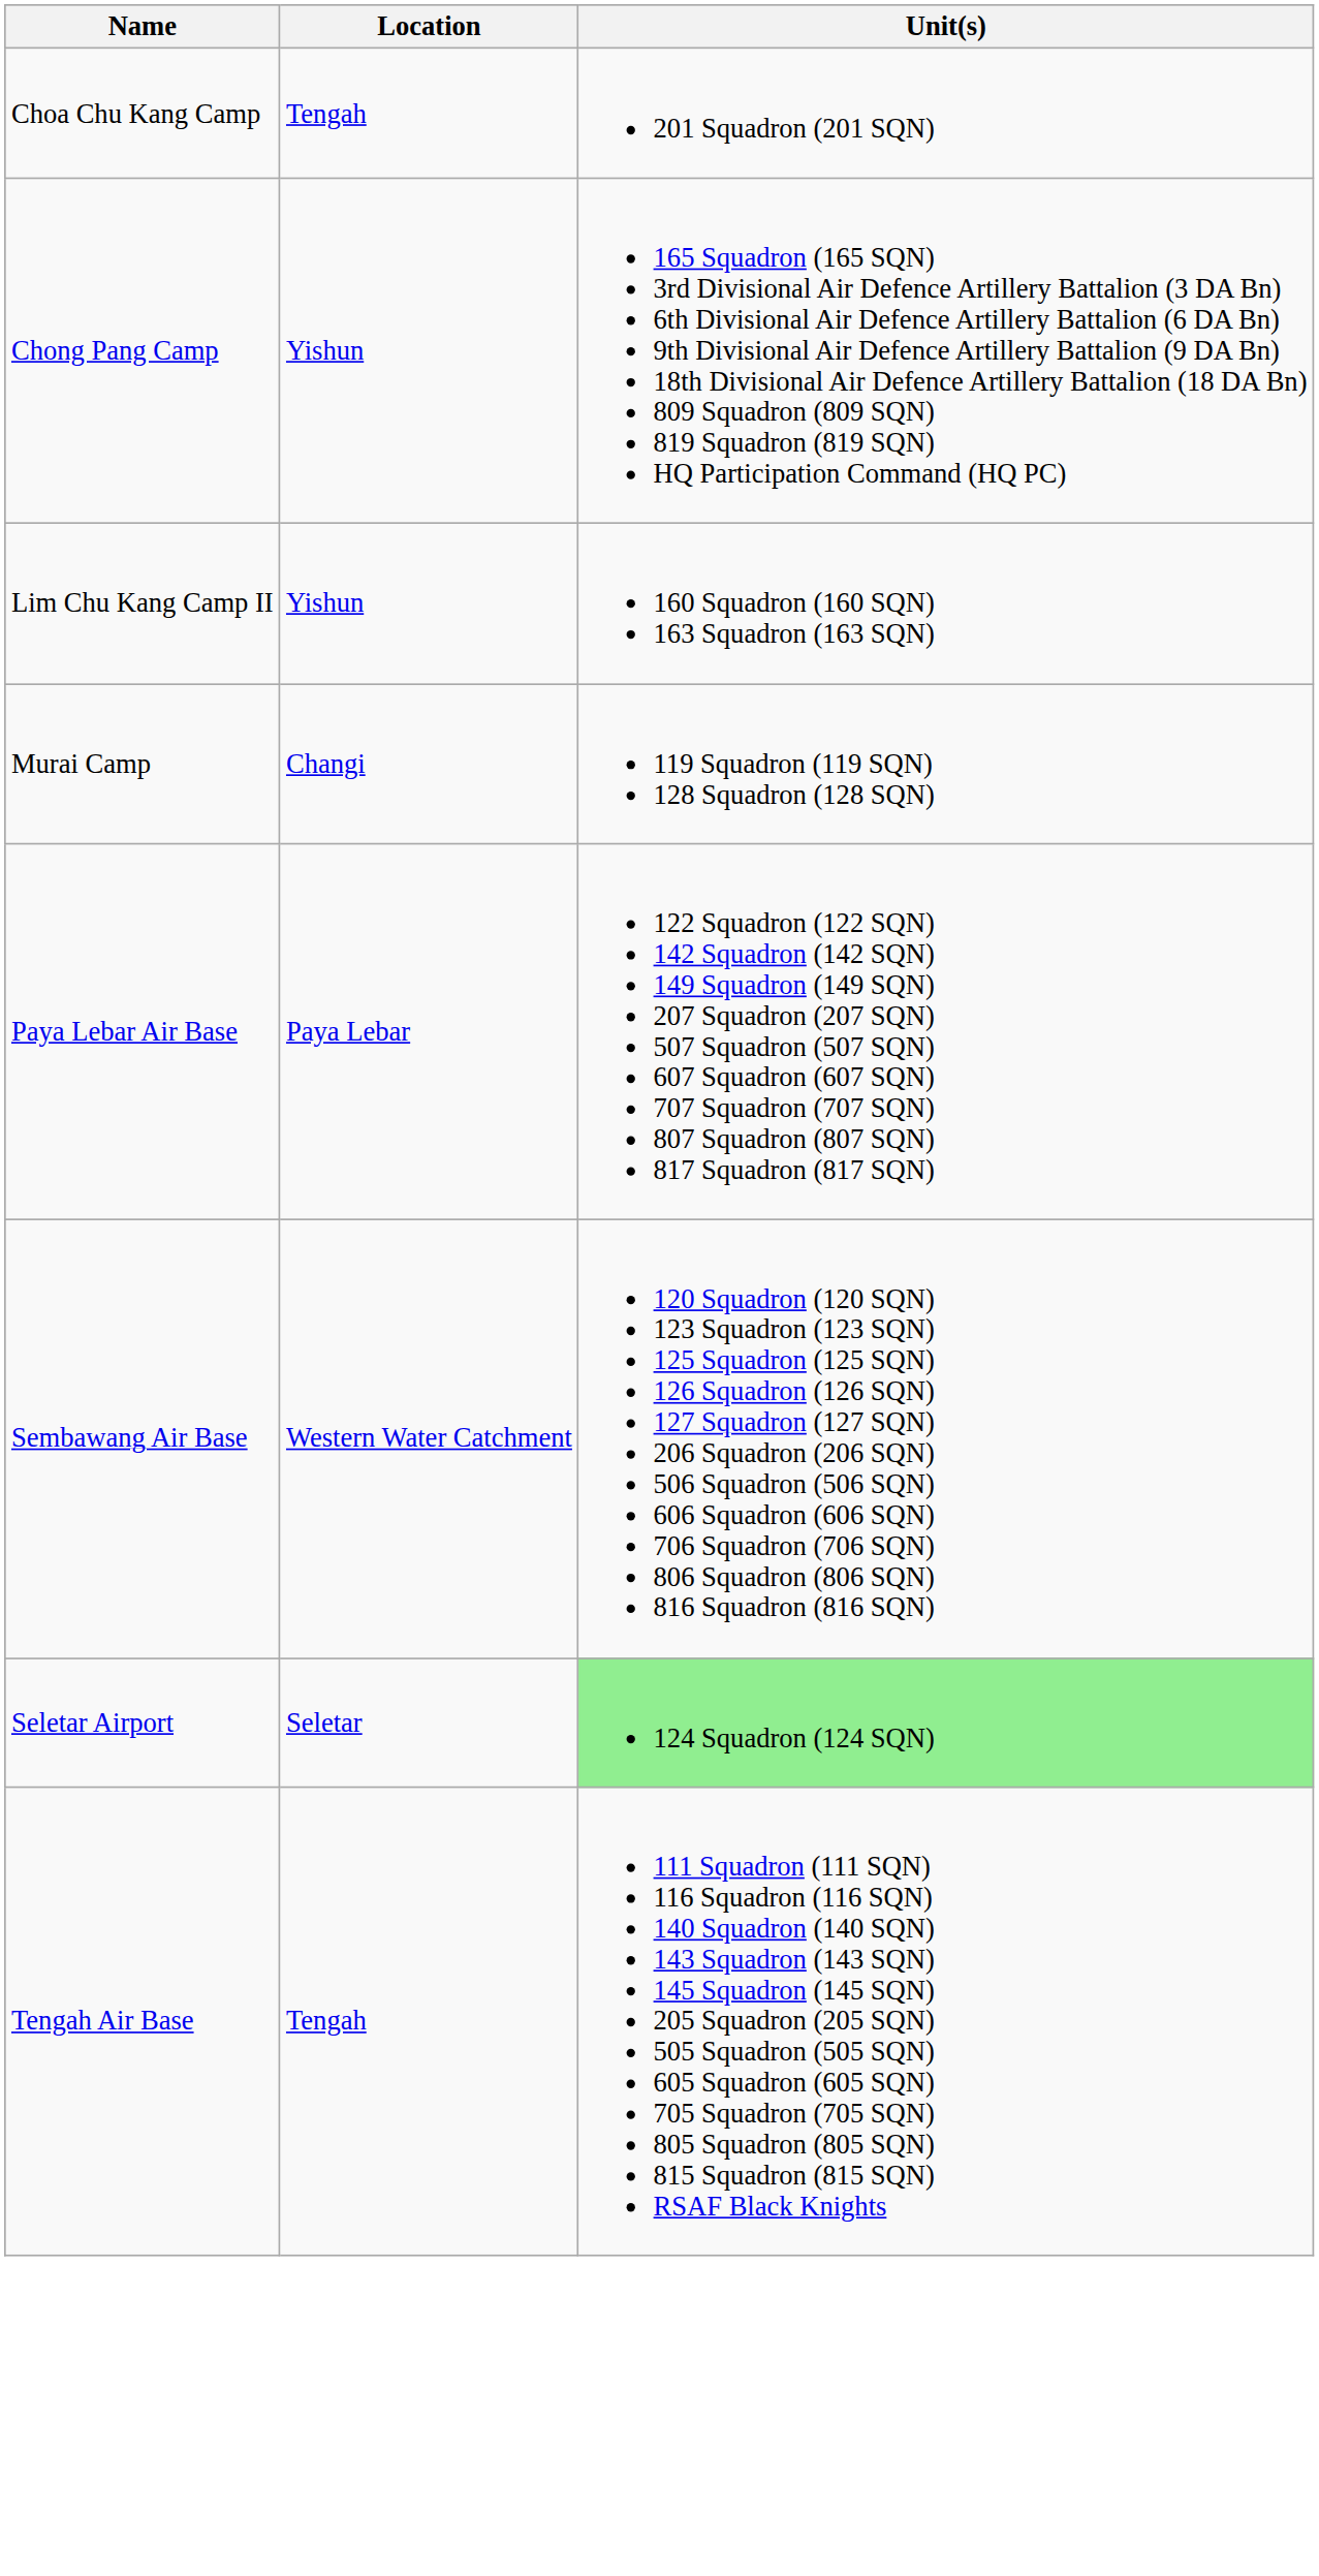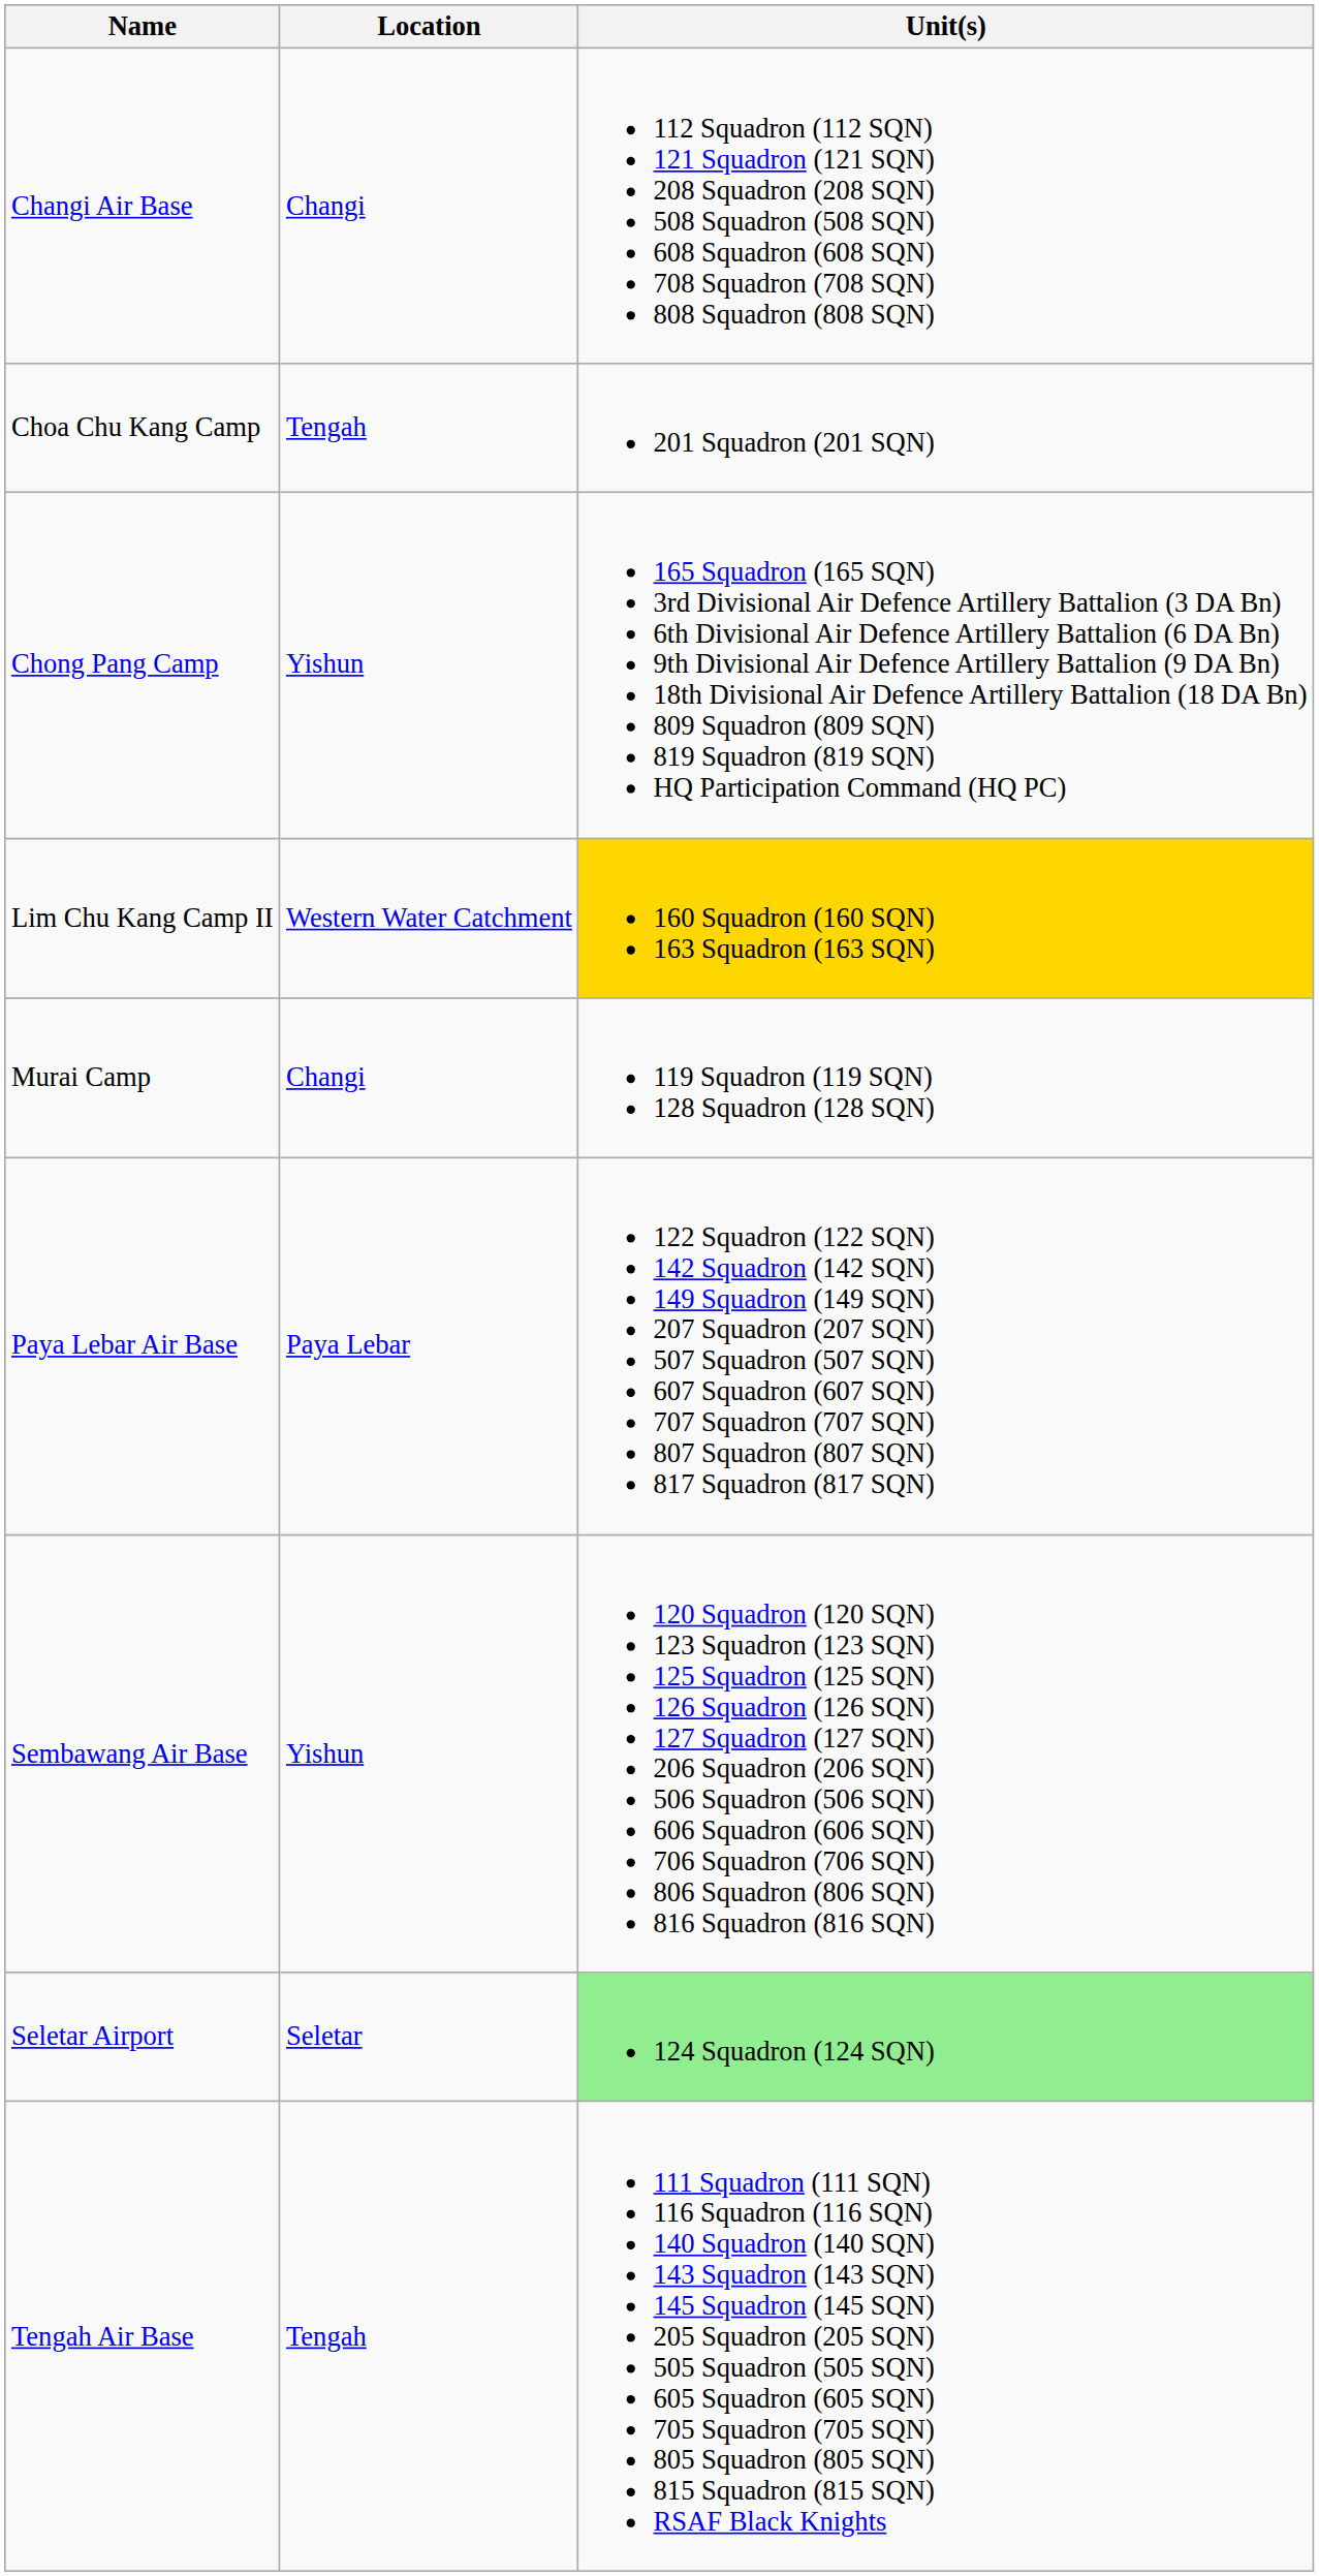+ row: Changi Air Base | Changi | 112 Squadron (112 SQN) 121 Squadron (121 SQN) 208 Squadron (208 SQN) 508 Squadron (508 SQN) 608 Squadron (608 SQN) 708 Squadron (708 SQN) 808 Squadron (808 SQN)
Lim Chu Kang Camp II | Location: Yishun -> Western Water Catchment
Lim Chu Kang Camp II | Unit(s): no background -> gold background
Sembawang Air Base | Location: Western Water Catchment -> Yishun
